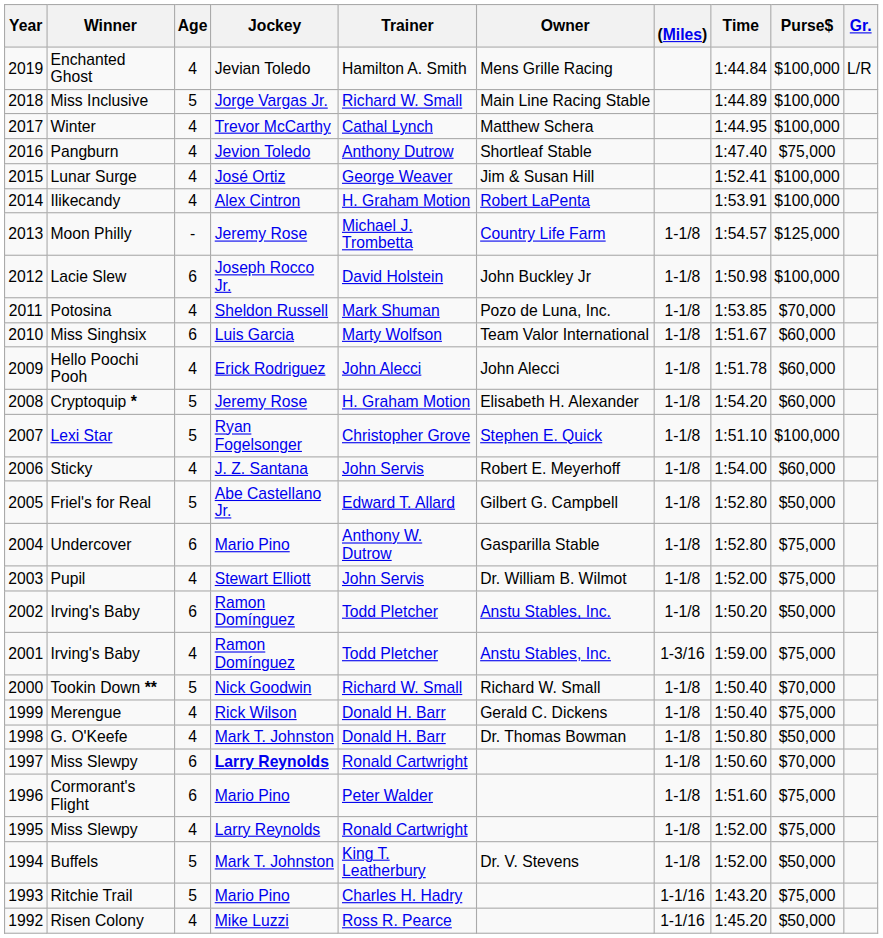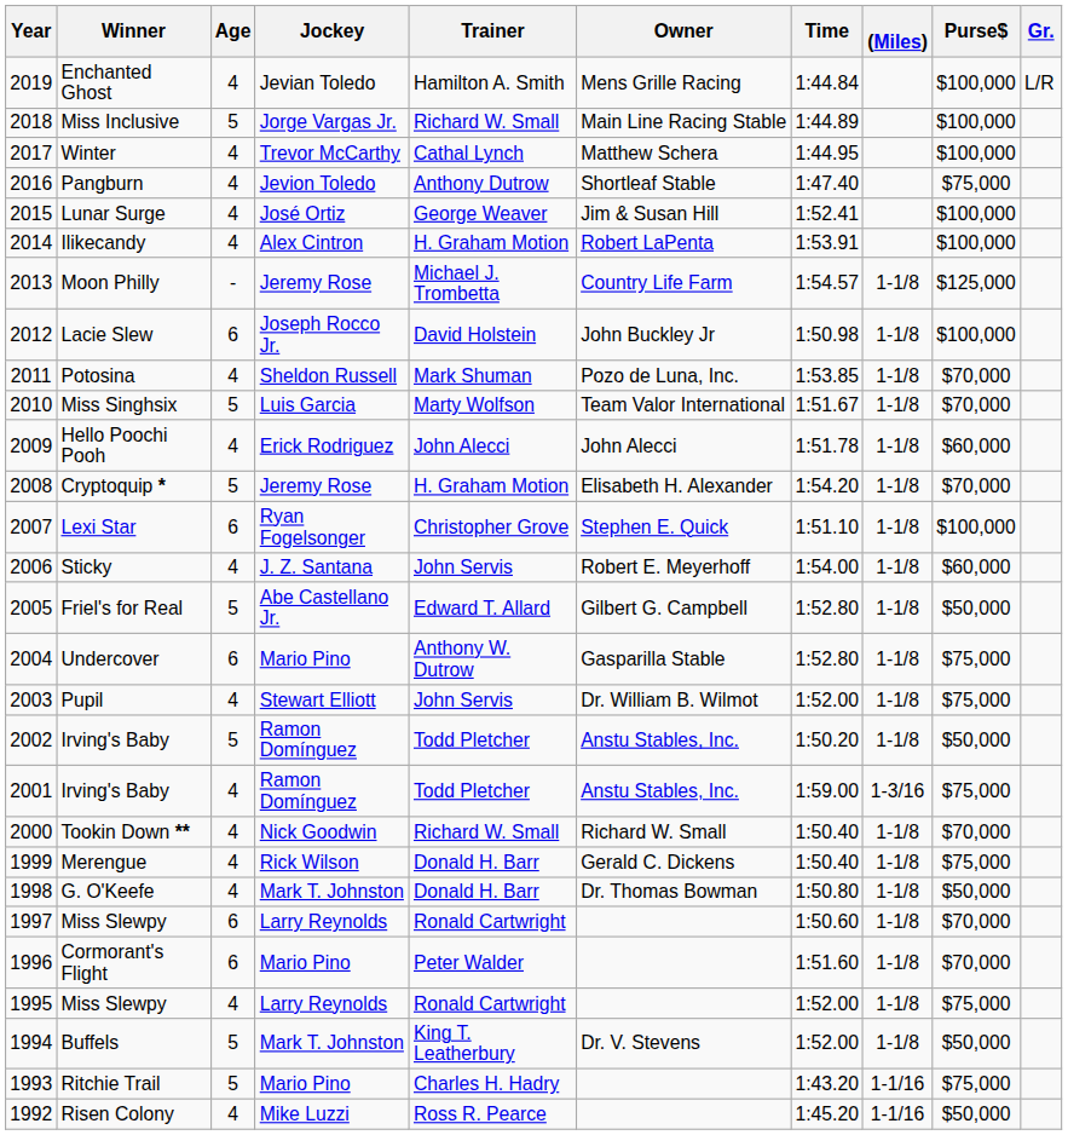columns swapped: (Miles) <-> Time
Miss Singhsix | Age: 6 -> 5
Miss Singhsix | Purse$: $60,000 -> $70,000
Cryptoquip * | Purse$: $60,000 -> $70,000
Lexi Star | Age: 5 -> 6
2002 / Irving's Baby | Age: 6 -> 5
Tookin Down ** | Age: 5 -> 4
1997 / Miss Slewpy | Jockey: bold -> normal
Cormorant's Flight | Purse$: $75,000 -> $70,000
